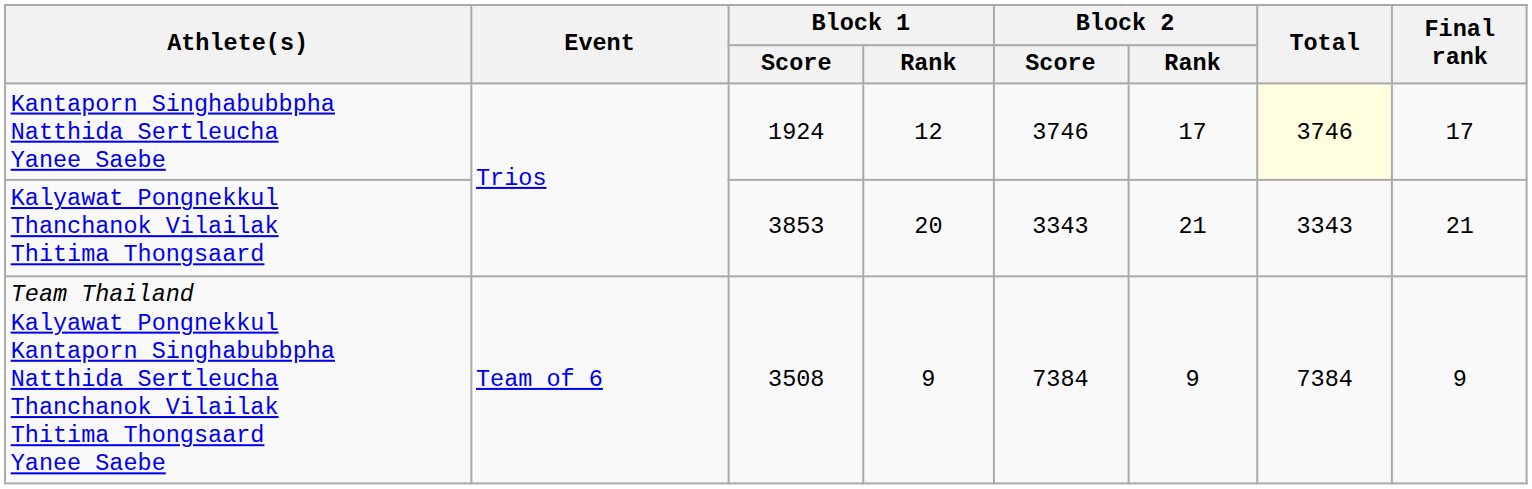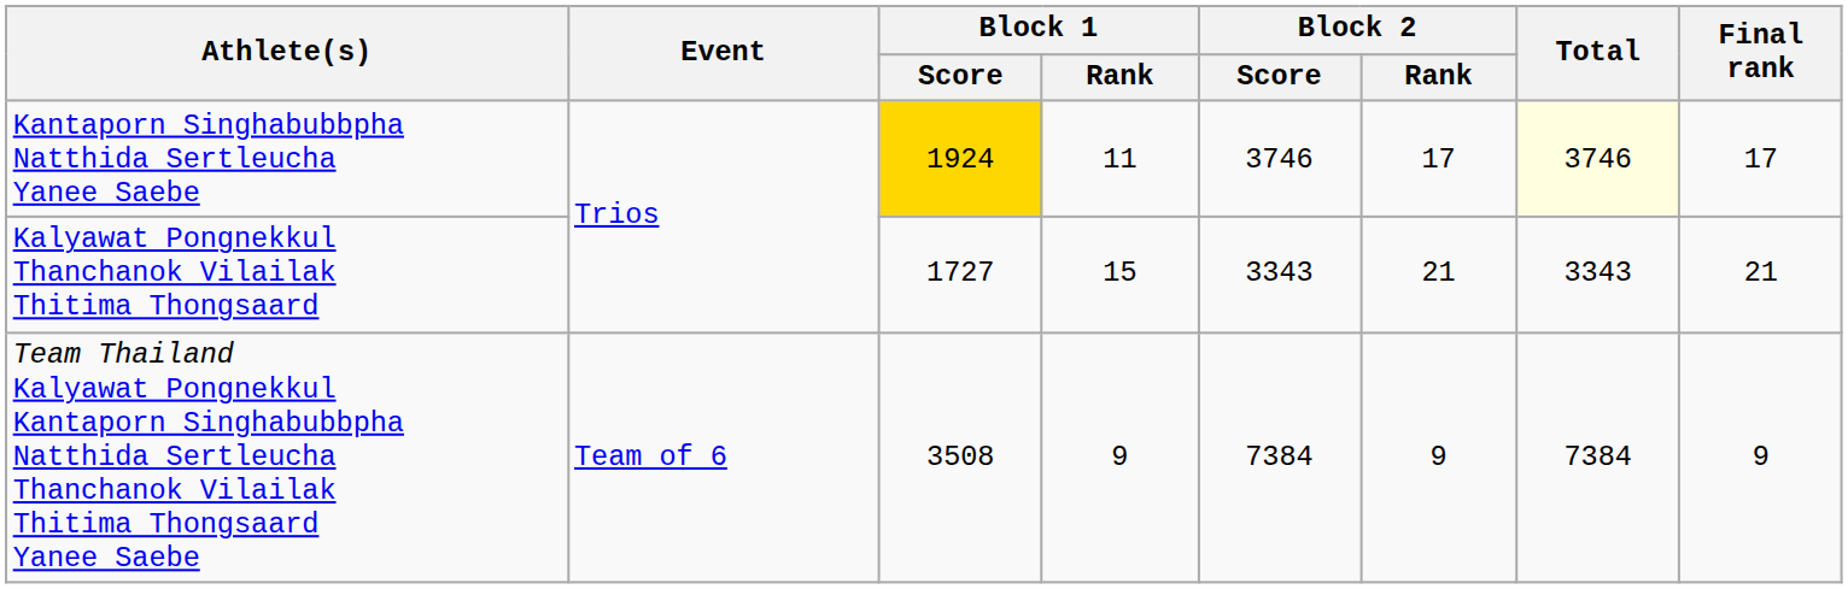Kantaporn Singhabubbpha Natthida Sertleucha Yanee Saebe | Block 1 / Score: no background -> gold background
Kantaporn Singhabubbpha Natthida Sertleucha Yanee Saebe | Block 1 / Rank: 12 -> 11
Kalyawat Pongnekkul Thanchanok Vilailak Thitima Thongsaard | Block 1 / Score: 3853 -> 1727
Kalyawat Pongnekkul Thanchanok Vilailak Thitima Thongsaard | Block 1 / Rank: 20 -> 15
